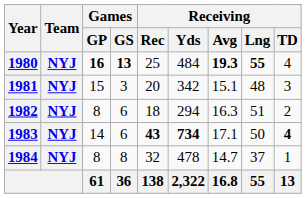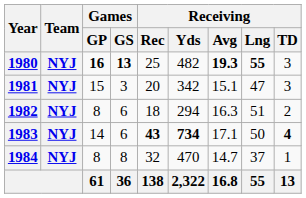1980 | Receiving / Yds: 484 -> 482
1980 | Receiving / TD: 4 -> 3
1981 | Receiving / Lng: 48 -> 47
1984 | Receiving / Yds: 478 -> 470
